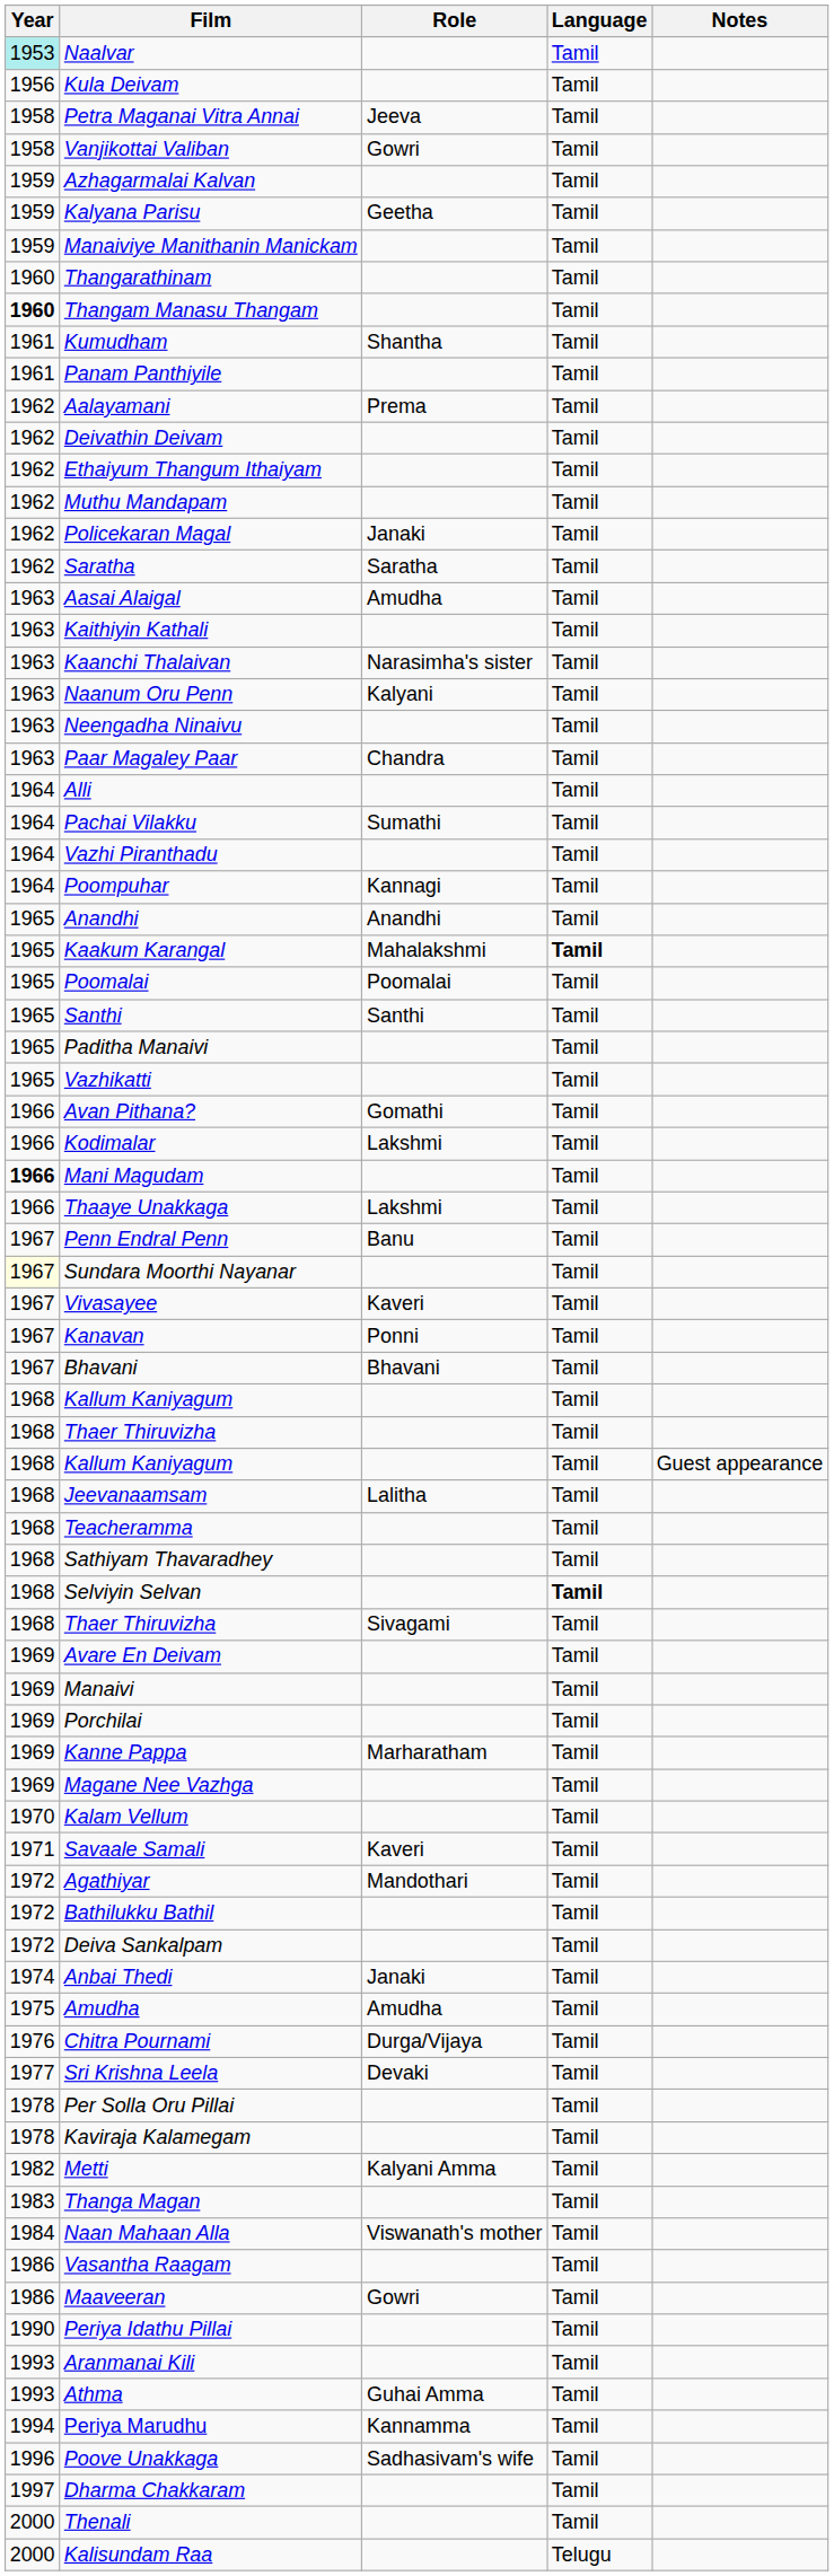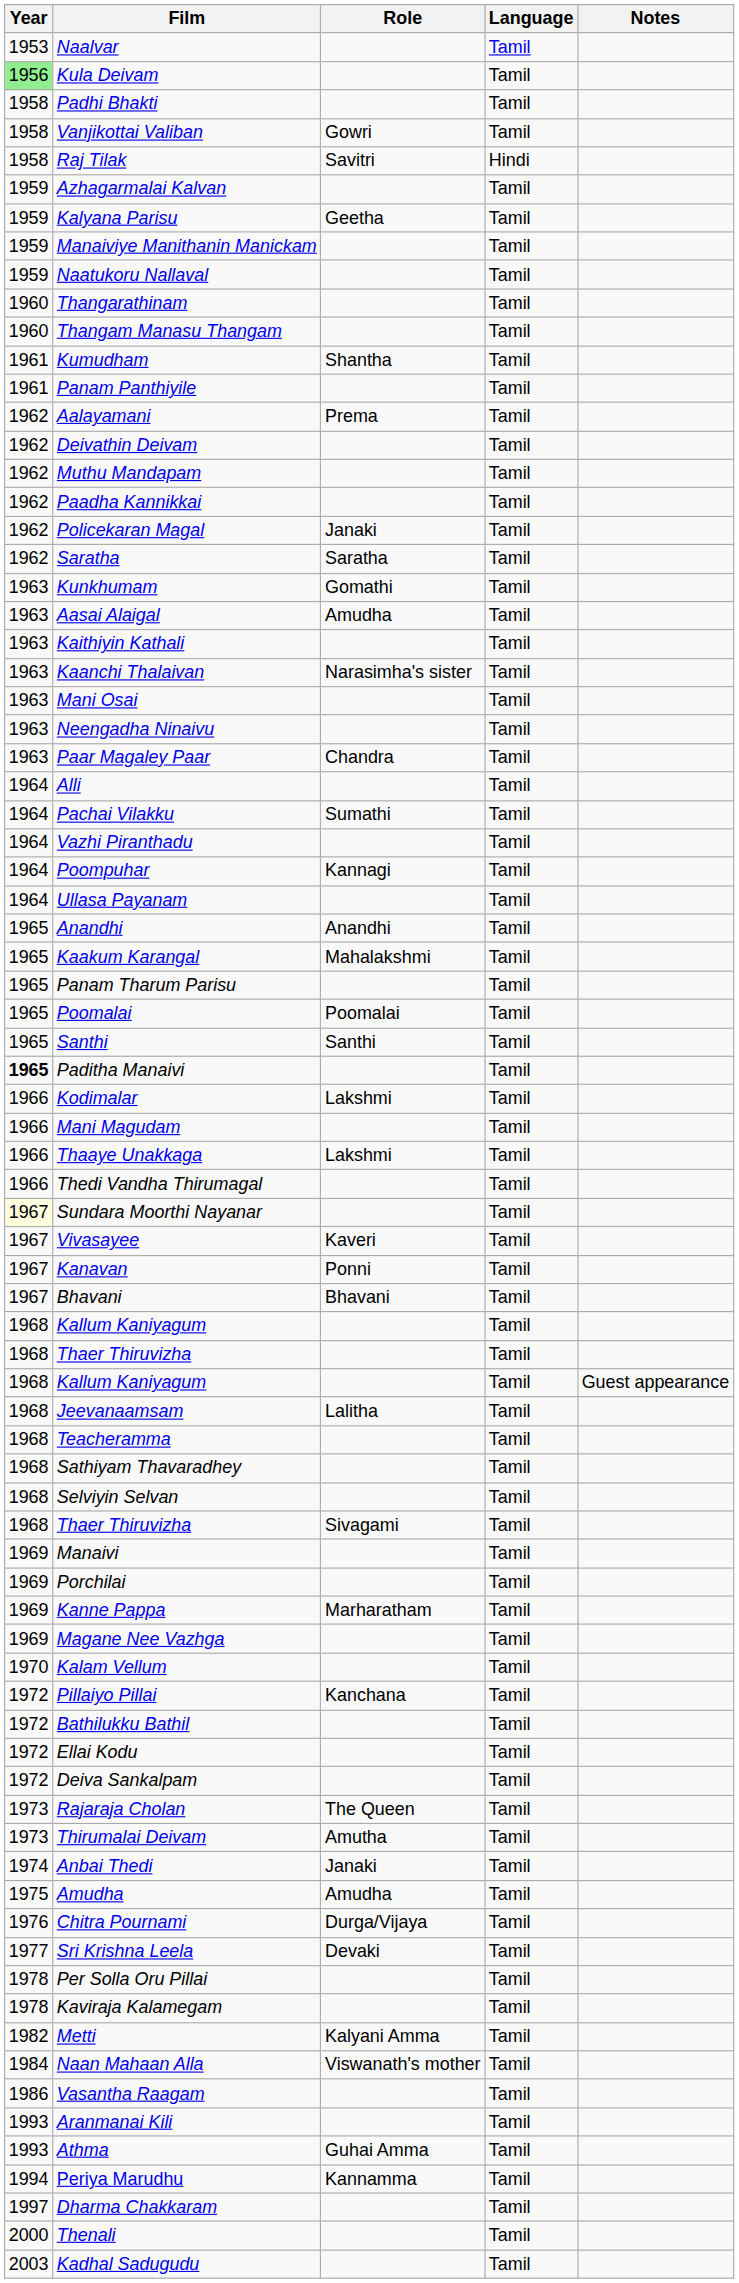Naalvar | Year: paleturquoise background -> no background
Kula Deivam | Year: no background -> lightgreen background
- row: 1958 | Petra Maganai Vitra Annai | Jeeva | Tamil
+ row: 1958 | Padhi Bhakti | Tamil
+ row: 1958 | Raj Tilak | Savitri | Hindi
+ row: 1959 | Naatukoru Nallaval | Tamil
Thangam Manasu Thangam | Year: bold -> normal
- row: 1962 | Ethaiyum Thangum Ithaiyam | Tamil
+ row: 1962 | Paadha Kannikkai | Tamil
+ row: 1963 | Kunkhumam | Gomathi | Tamil
+ row: 1963 | Mani Osai | Tamil
- row: 1963 | Naanum Oru Penn | Kalyani | Tamil
+ row: 1964 | Ullasa Payanam | Tamil
Kaakum Karangal | Language: bold -> normal
+ row: 1965 | Panam Tharum Parisu | Tamil
Paditha Manaivi | Year: normal -> bold
- row: 1965 | Vazhikatti | Tamil
- row: 1966 | Avan Pithana? | Gomathi | Tamil
Mani Magudam | Year: bold -> normal
+ row: 1966 | Thedi Vandha Thirumagal | Tamil
- row: 1967 | Penn Endral Penn | Banu | Tamil
Selviyin Selvan | Language: bold -> normal
- row: 1969 | Avare En Deivam | Tamil
- row: 1971 | Savaale Samali | Kaveri | Tamil
- row: 1972 | Agathiyar | Mandothari | Tamil
+ row: 1972 | Pillaiyo Pillai | Kanchana | Tamil
+ row: 1972 | Ellai Kodu | Tamil
+ row: 1973 | Rajaraja Cholan | The Queen | Tamil
+ row: 1973 | Thirumalai Deivam | Amutha | Tamil
- row: 1983 | Thanga Magan | Tamil
- row: 1986 | Maaveeran | Gowri | Tamil
- row: 1990 | Periya Idathu Pillai | Tamil
- row: 1996 | Poove Unakkaga | Sadhasivam's wife | Tamil
- row: 2000 | Kalisundam Raa | Telugu
+ row: 2003 | Kadhal Sadugudu | Tamil
